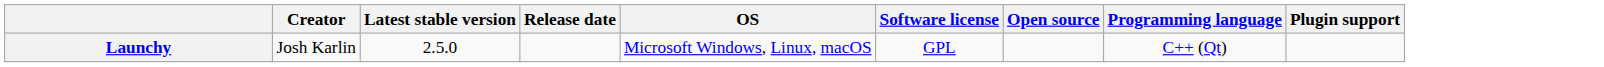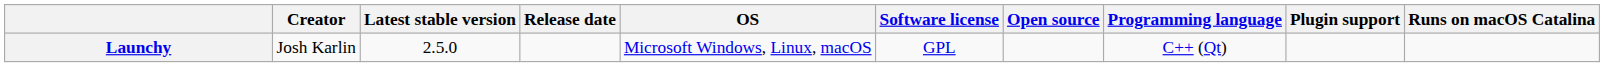+ column: Runs on macOS Catalina
